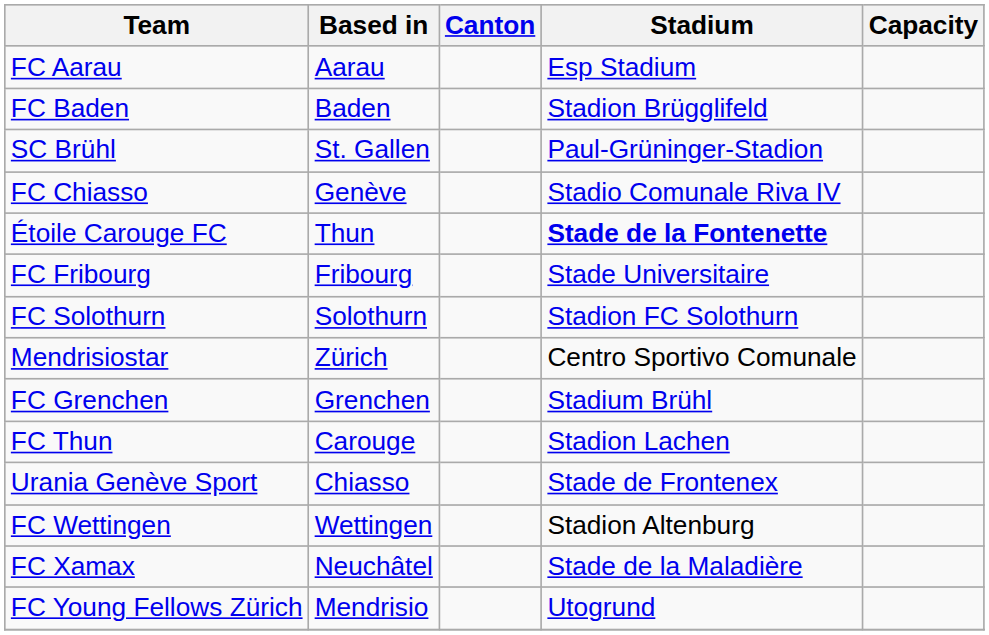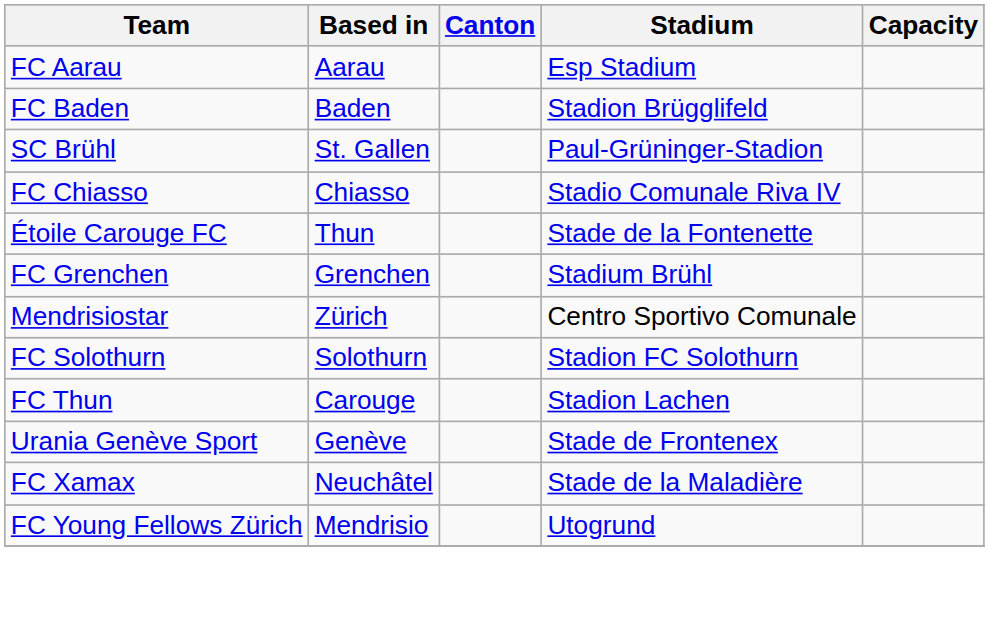FC Chiasso | Based in: Genève -> Chiasso
Étoile Carouge FC | Stadium: bold -> normal
- row: FC Fribourg | Fribourg | Stade Universitaire
rows swapped: FC Grenchen <-> FC Solothurn
Urania Genève Sport | Based in: Chiasso -> Genève
- row: FC Wettingen | Wettingen | Stadion Altenburg
